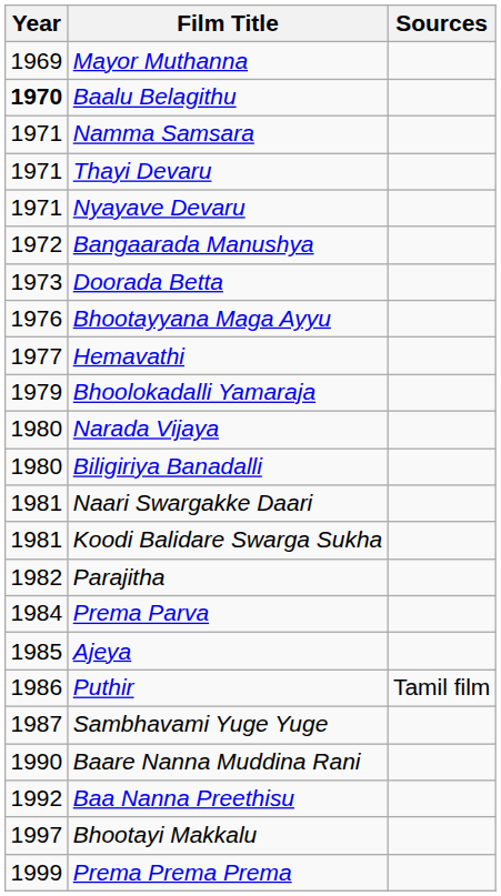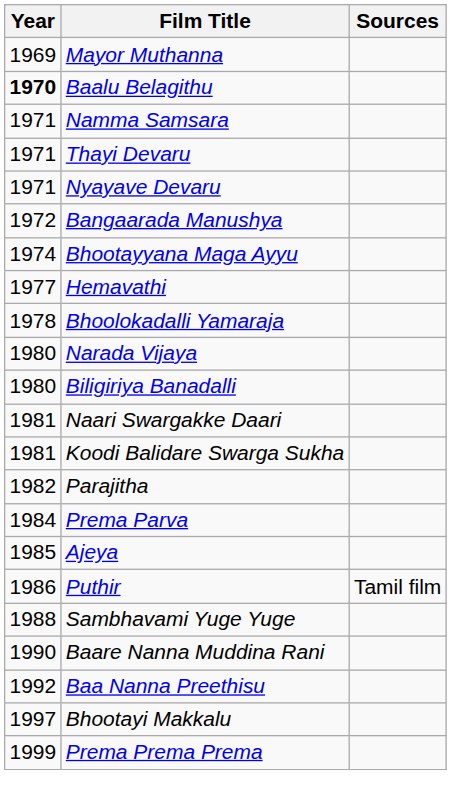- row: 1973 | Doorada Betta
Bhootayyana Maga Ayyu | Year: 1976 -> 1974
Bhoolokadalli Yamaraja | Year: 1979 -> 1978
Sambhavami Yuge Yuge | Year: 1987 -> 1988
